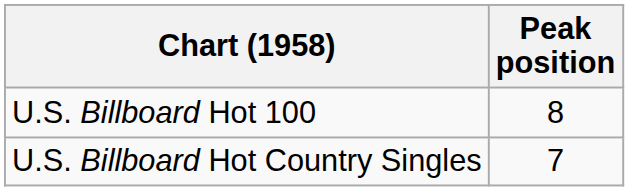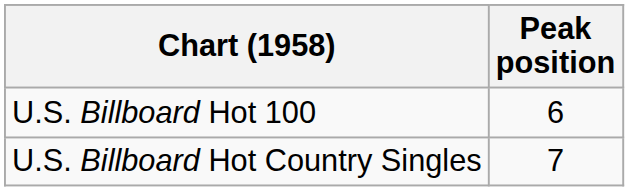U.S. Billboard Hot 100 | Peak position: 8 -> 6
